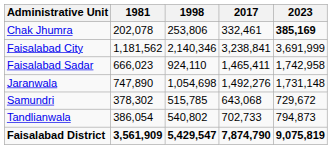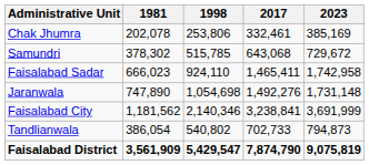Chak Jhumra | 2023: bold -> normal
rows swapped: Faisalabad City <-> Samundri
